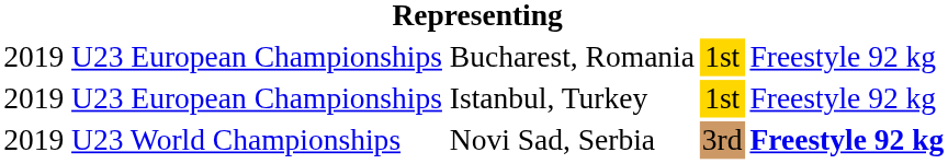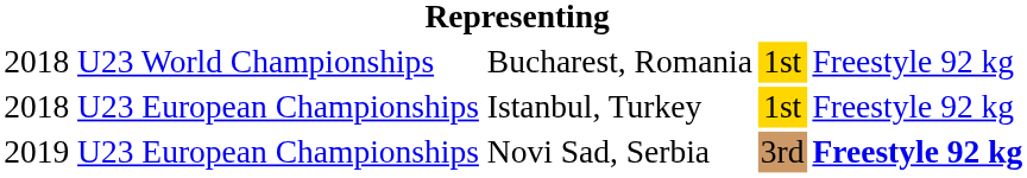Bucharest, Romania | column 1: 2019 -> 2018
Bucharest, Romania | column 2: U23 European Championships -> U23 World Championships
Istanbul, Turkey | column 1: 2019 -> 2018
Novi Sad, Serbia | column 2: U23 World Championships -> U23 European Championships
